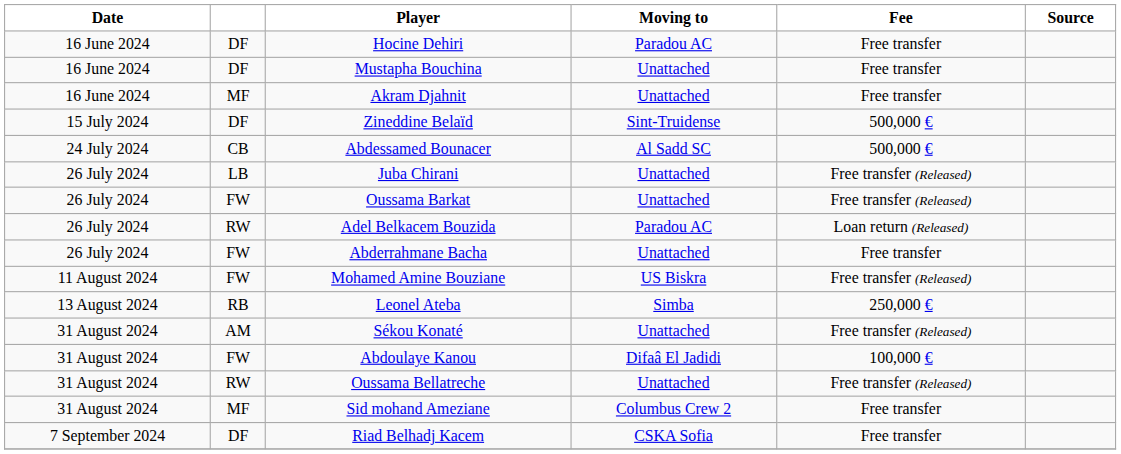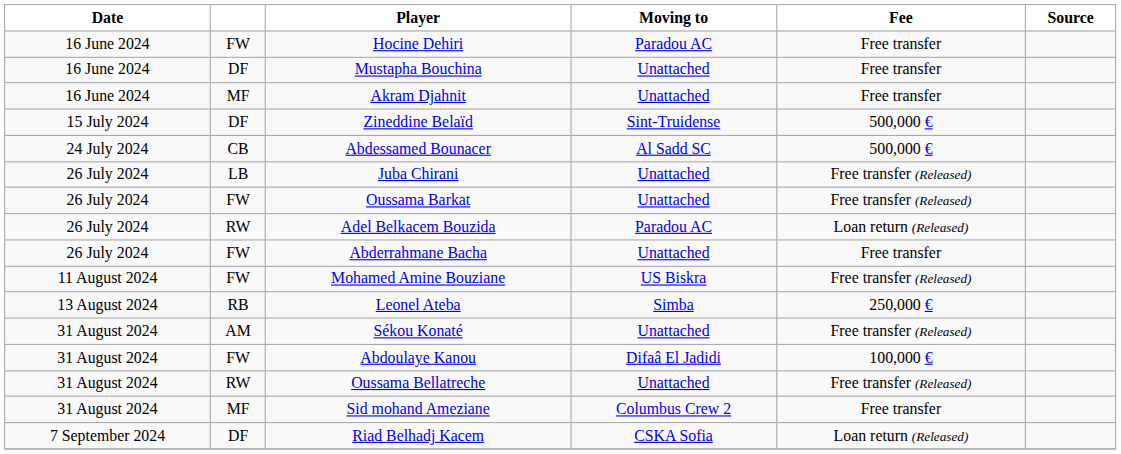Hocine Dehiri | column 2: DF -> FW
Riad Belhadj Kacem | Fee: Free transfer -> Loan return (Released)
